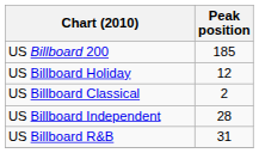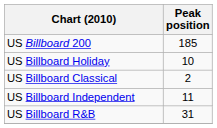US Billboard Holiday | Peak position: 12 -> 10
US Billboard Independent | Peak position: 28 -> 11
